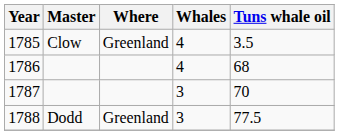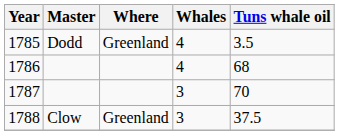1785 | Master: Clow -> Dodd
1788 | Master: Dodd -> Clow
1788 | Tuns whale oil: 77.5 -> 37.5
